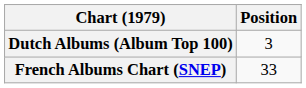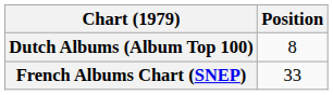Dutch Albums (Album Top 100) | Position: 3 -> 8
